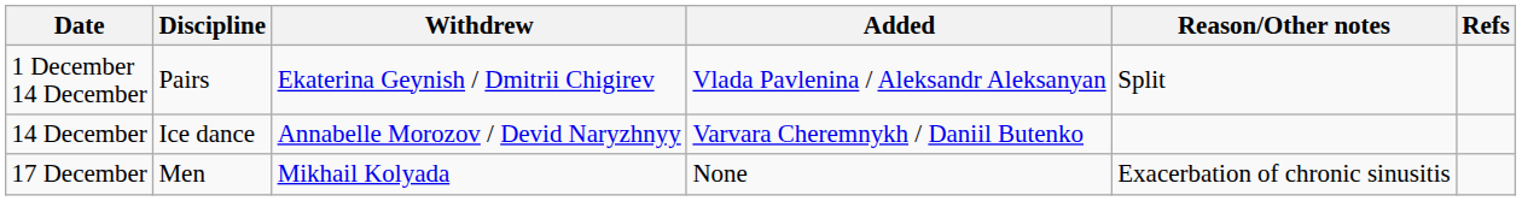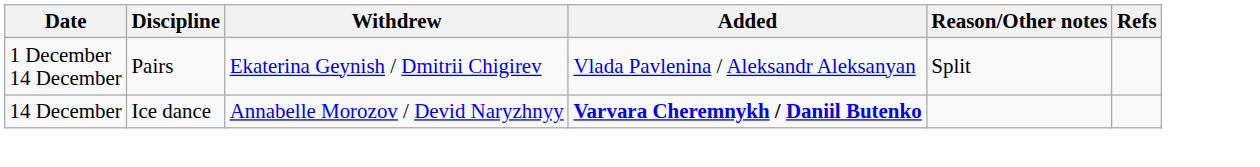14 December | Added: normal -> bold
- row: 17 December | Men | Mikhail Kolyada | None | Exacerbation of chronic sinusitis
